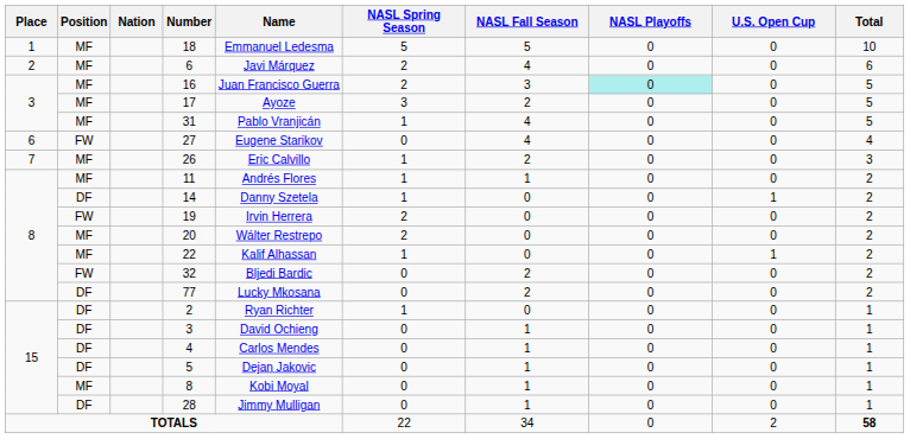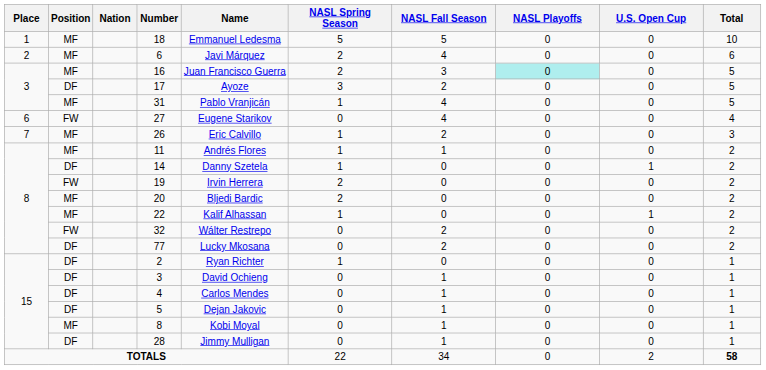17 | Position: MF -> DF
20 | Name: Wálter Restrepo -> Bljedi Bardic
32 | Name: Bljedi Bardic -> Wálter Restrepo
